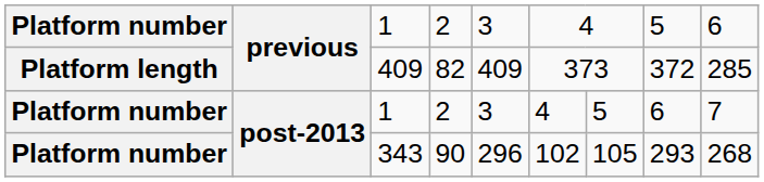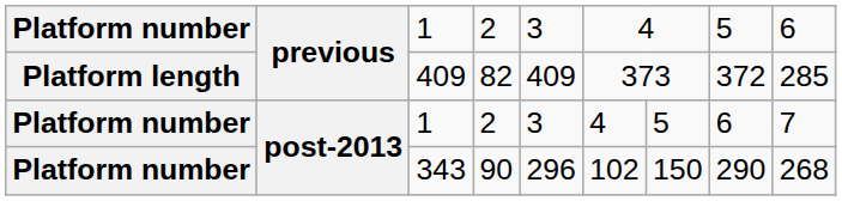343 | column 7: 105 -> 150
343 | column 8: 293 -> 290
